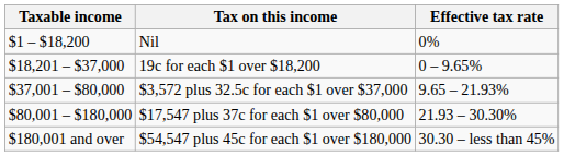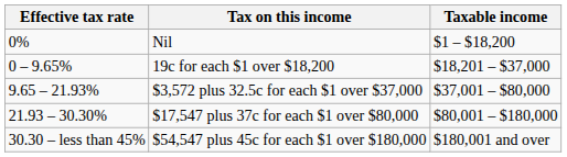columns swapped: Taxable income <-> Effective tax rate
